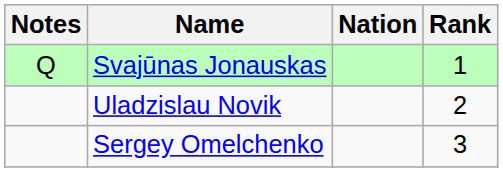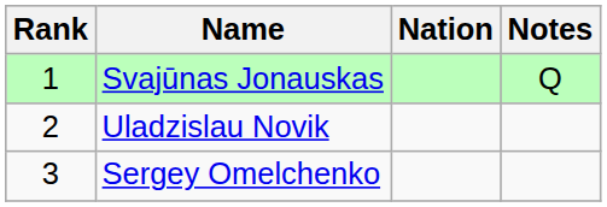columns swapped: Rank <-> Notes
